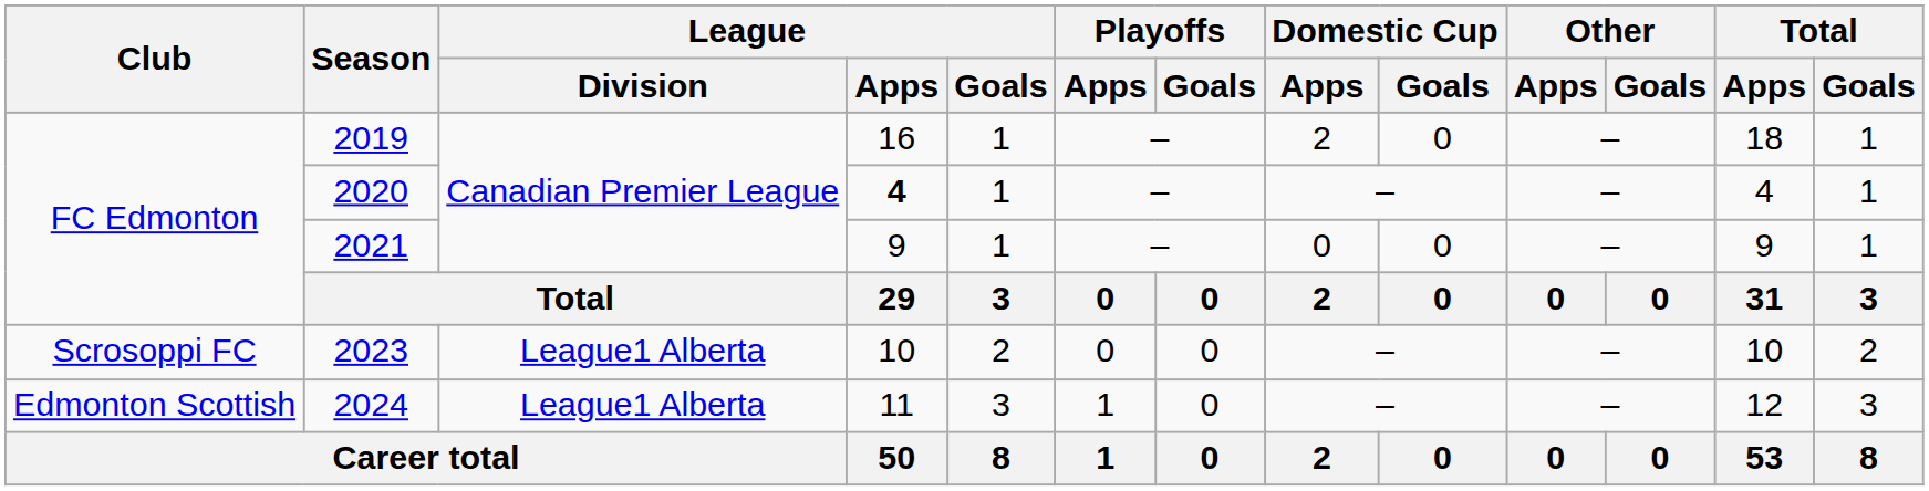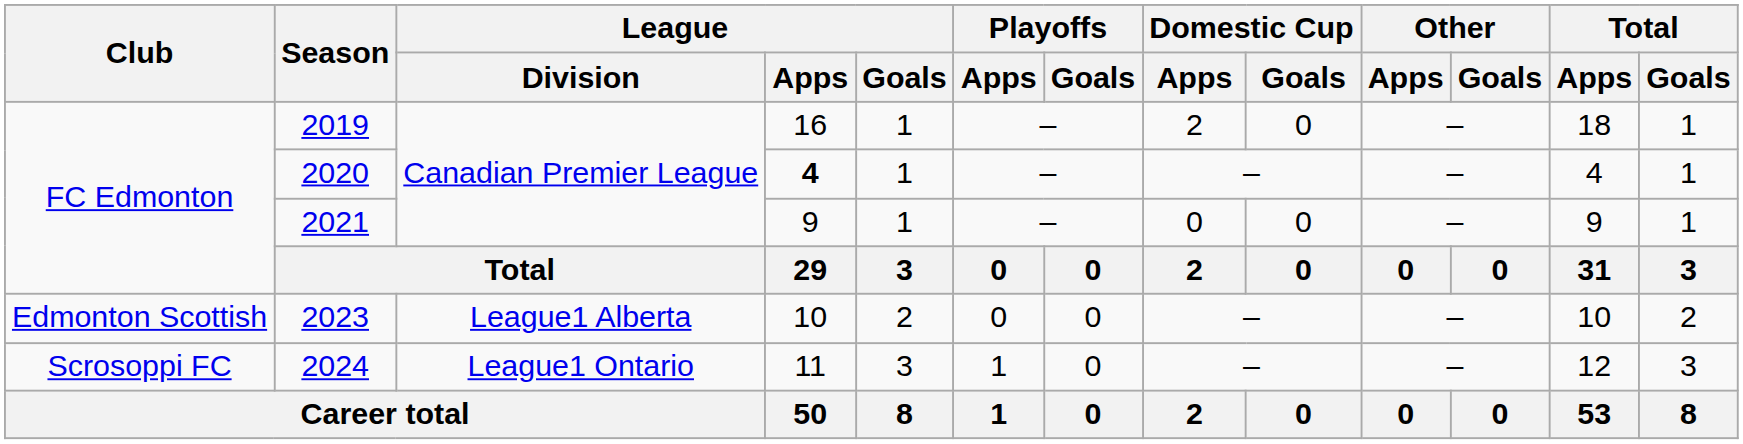2023 | Club: Scrosoppi FC -> Edmonton Scottish
2024 | Club: Edmonton Scottish -> Scrosoppi FC
2024 | League / Division: League1 Alberta -> League1 Ontario
